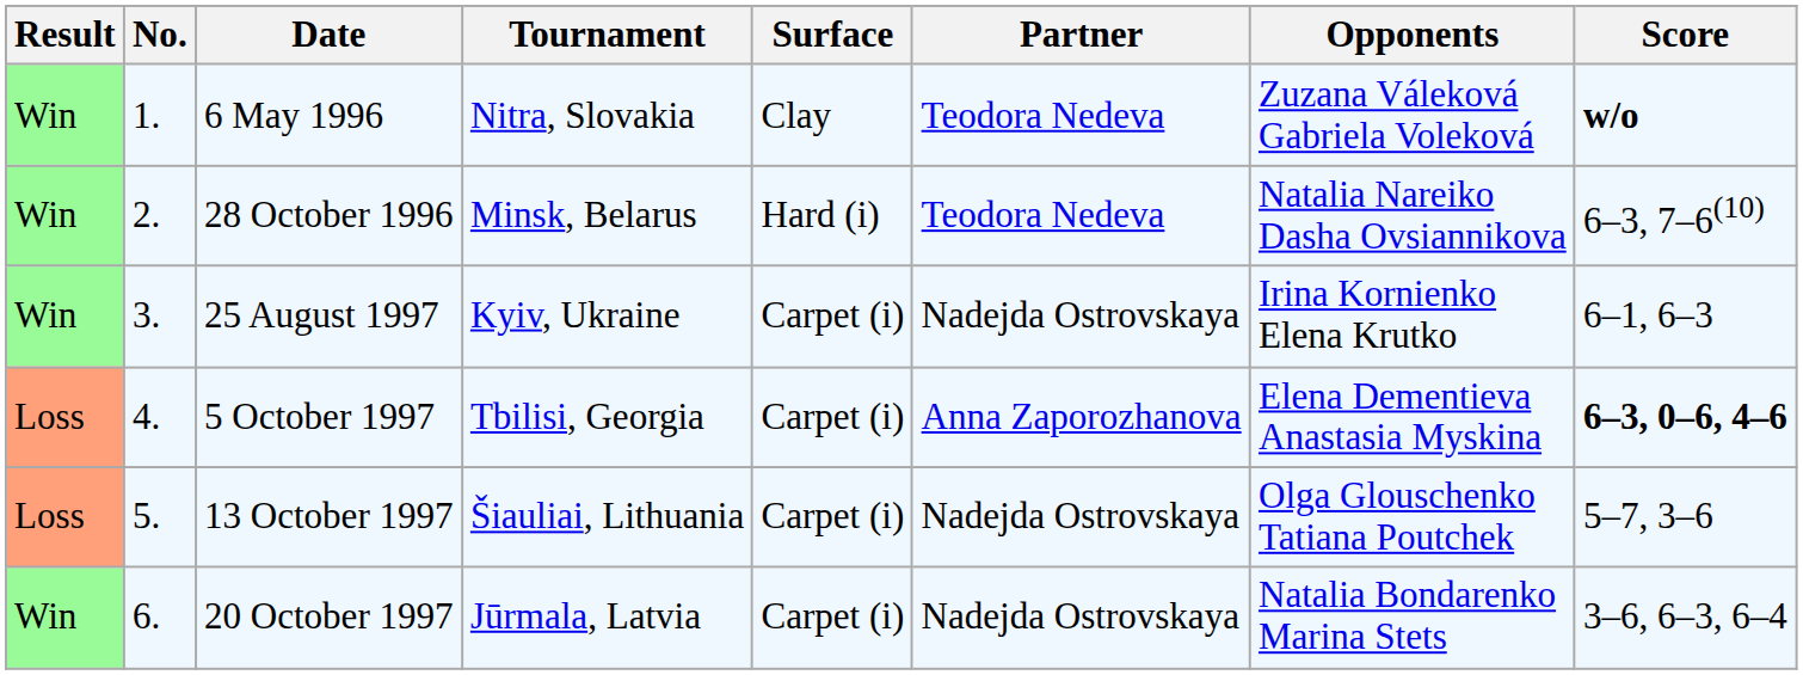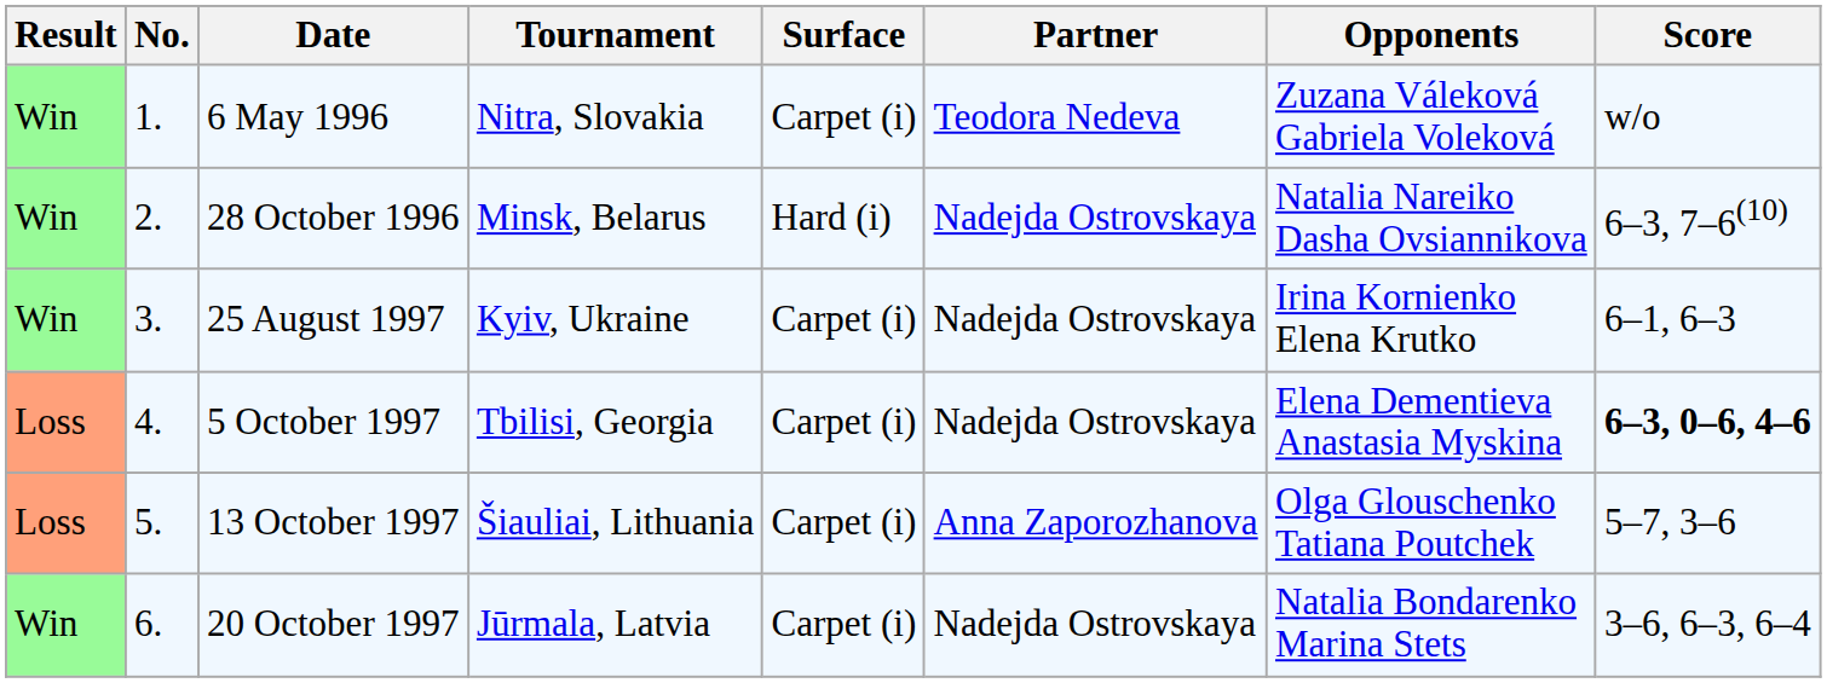6 May 1996 | Surface: Clay -> Carpet (i)
6 May 1996 | Score: bold -> normal
28 October 1996 | Partner: Teodora Nedeva -> Nadejda Ostrovskaya
5 October 1997 | Partner: Anna Zaporozhanova -> Nadejda Ostrovskaya
13 October 1997 | Partner: Nadejda Ostrovskaya -> Anna Zaporozhanova
